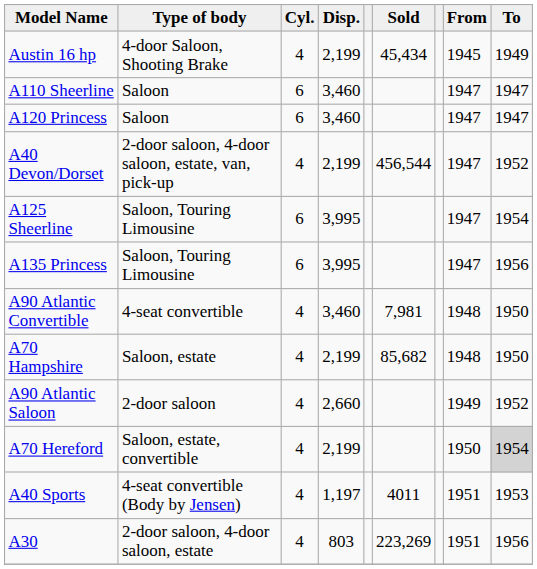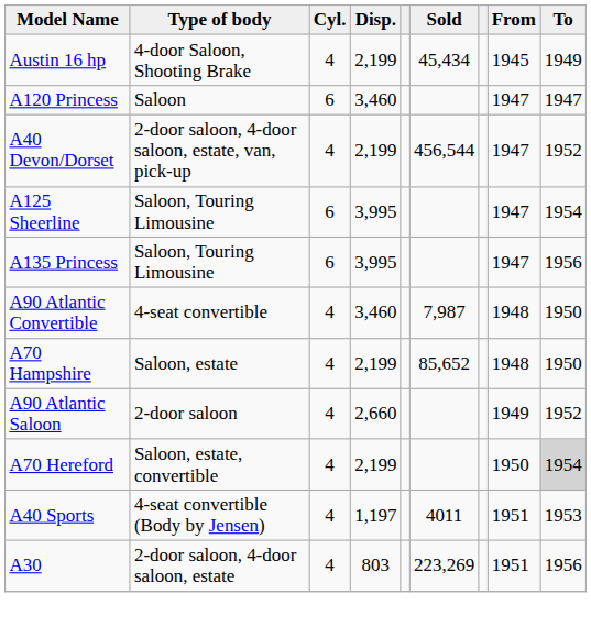- row: A110 Sheerline | Saloon | 6 | 3,460 | 1947 | 1947
A90 Atlantic Convertible | Sold: 7,981 -> 7,987
A70 Hampshire | Sold: 85,682 -> 85,652
